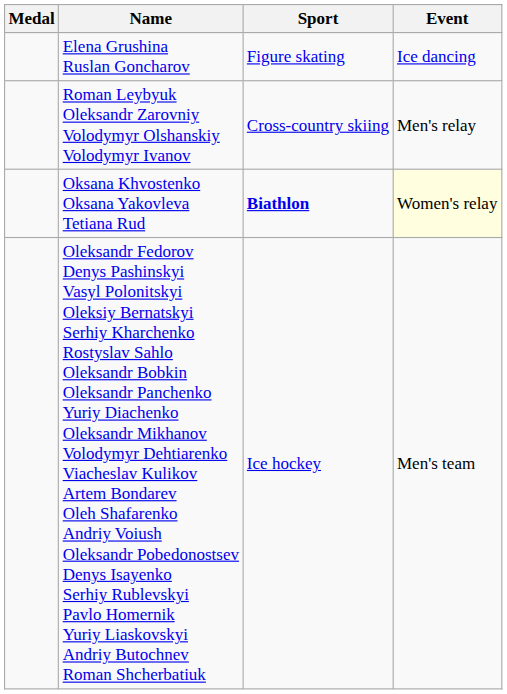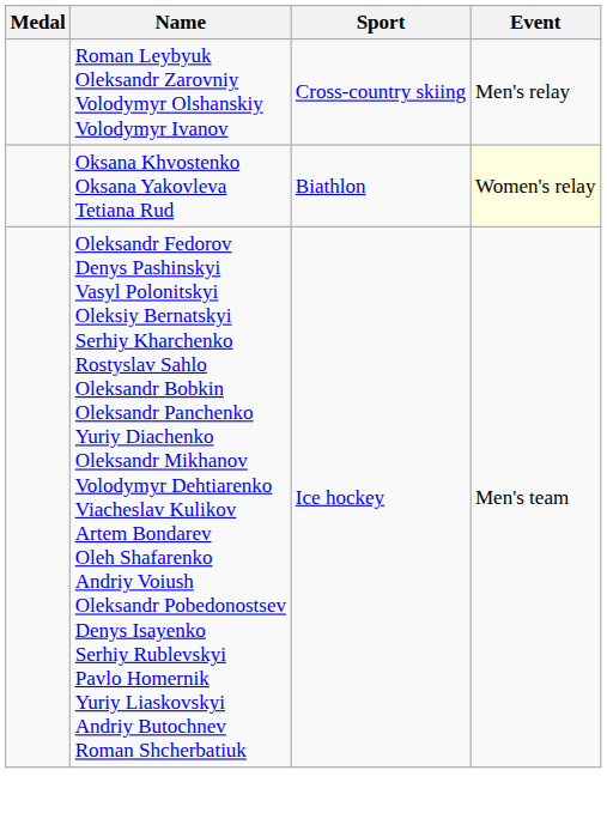- row: Elena Grushina Ruslan Goncharov | Figure skating | Ice dancing
Oksana Khvostenko Oksana Yakovleva Tetiana Rud | Sport: bold -> normal
